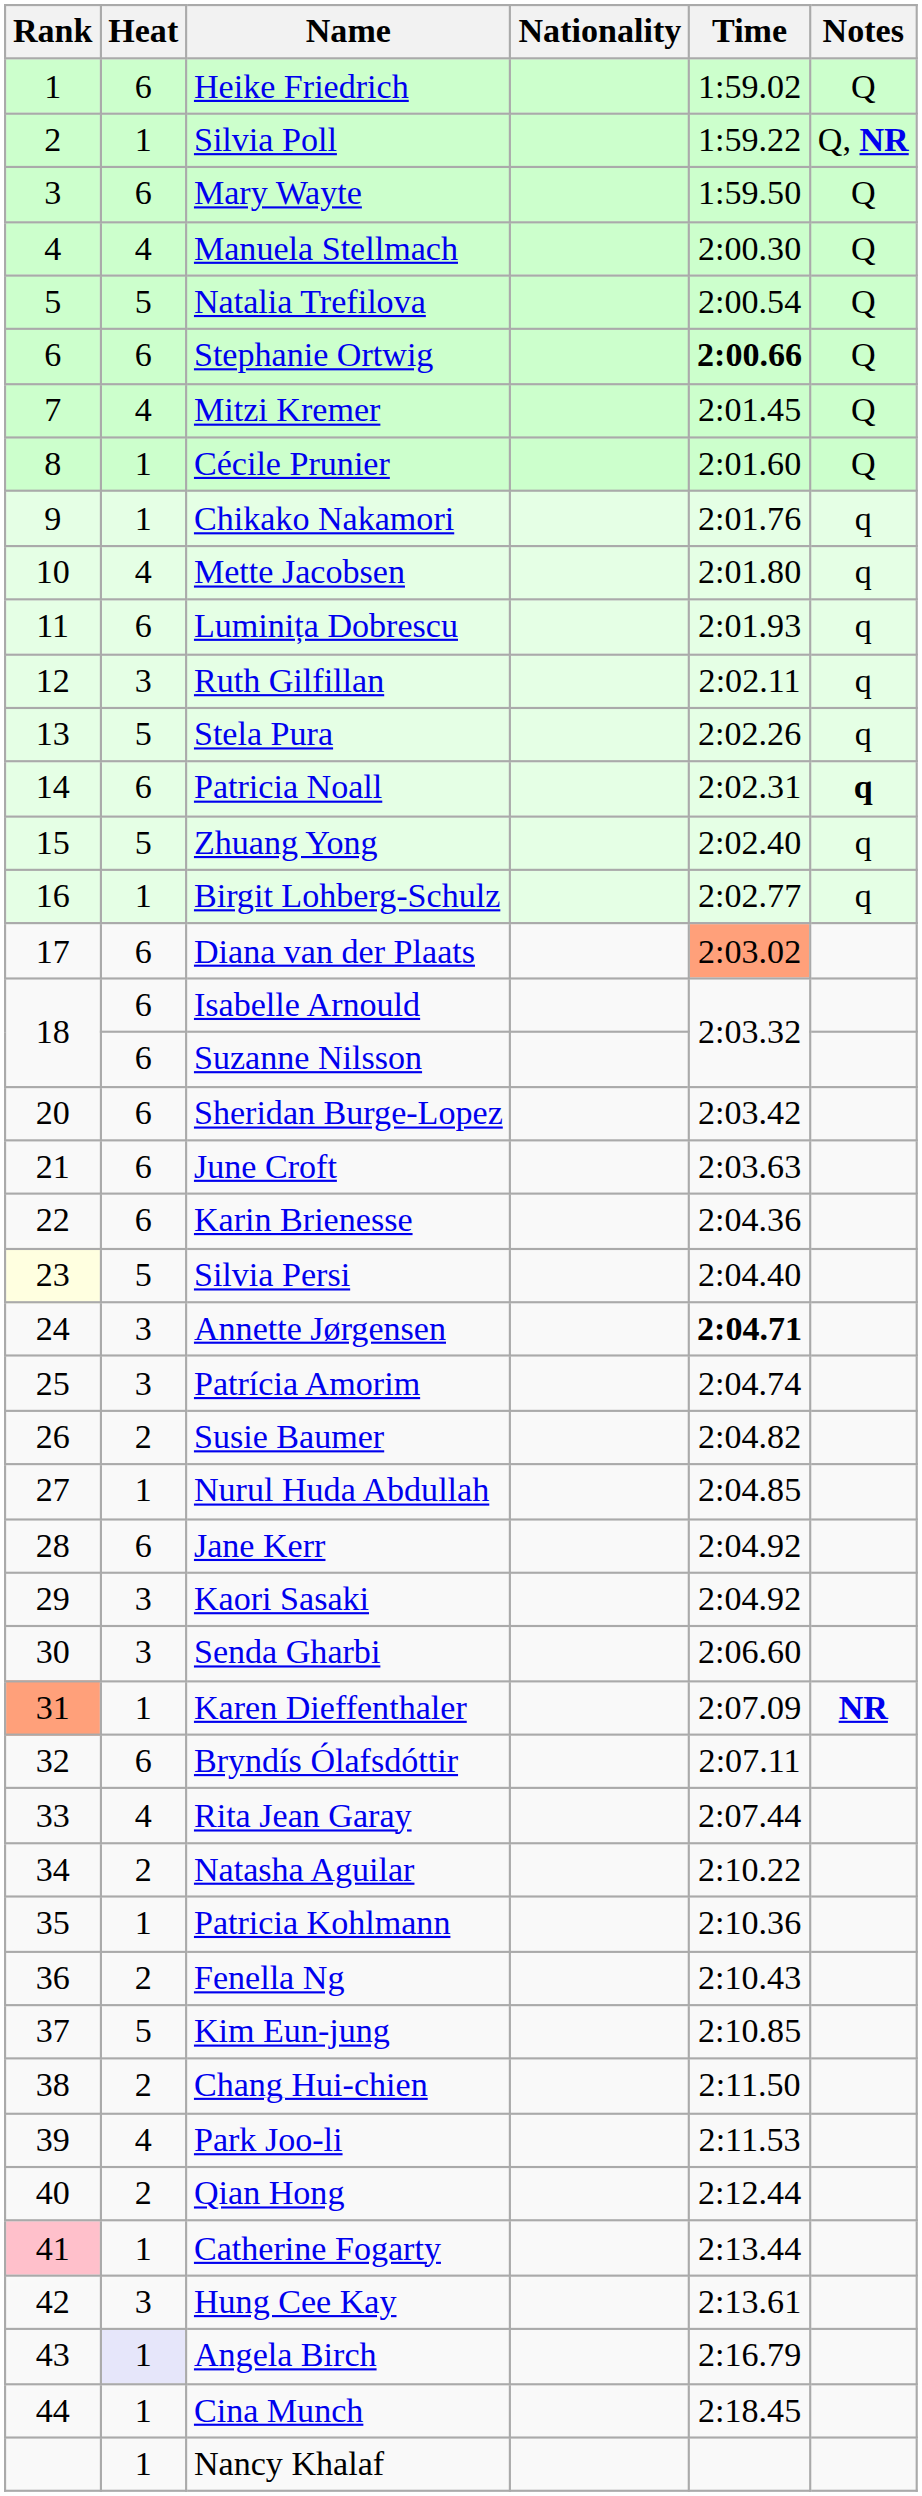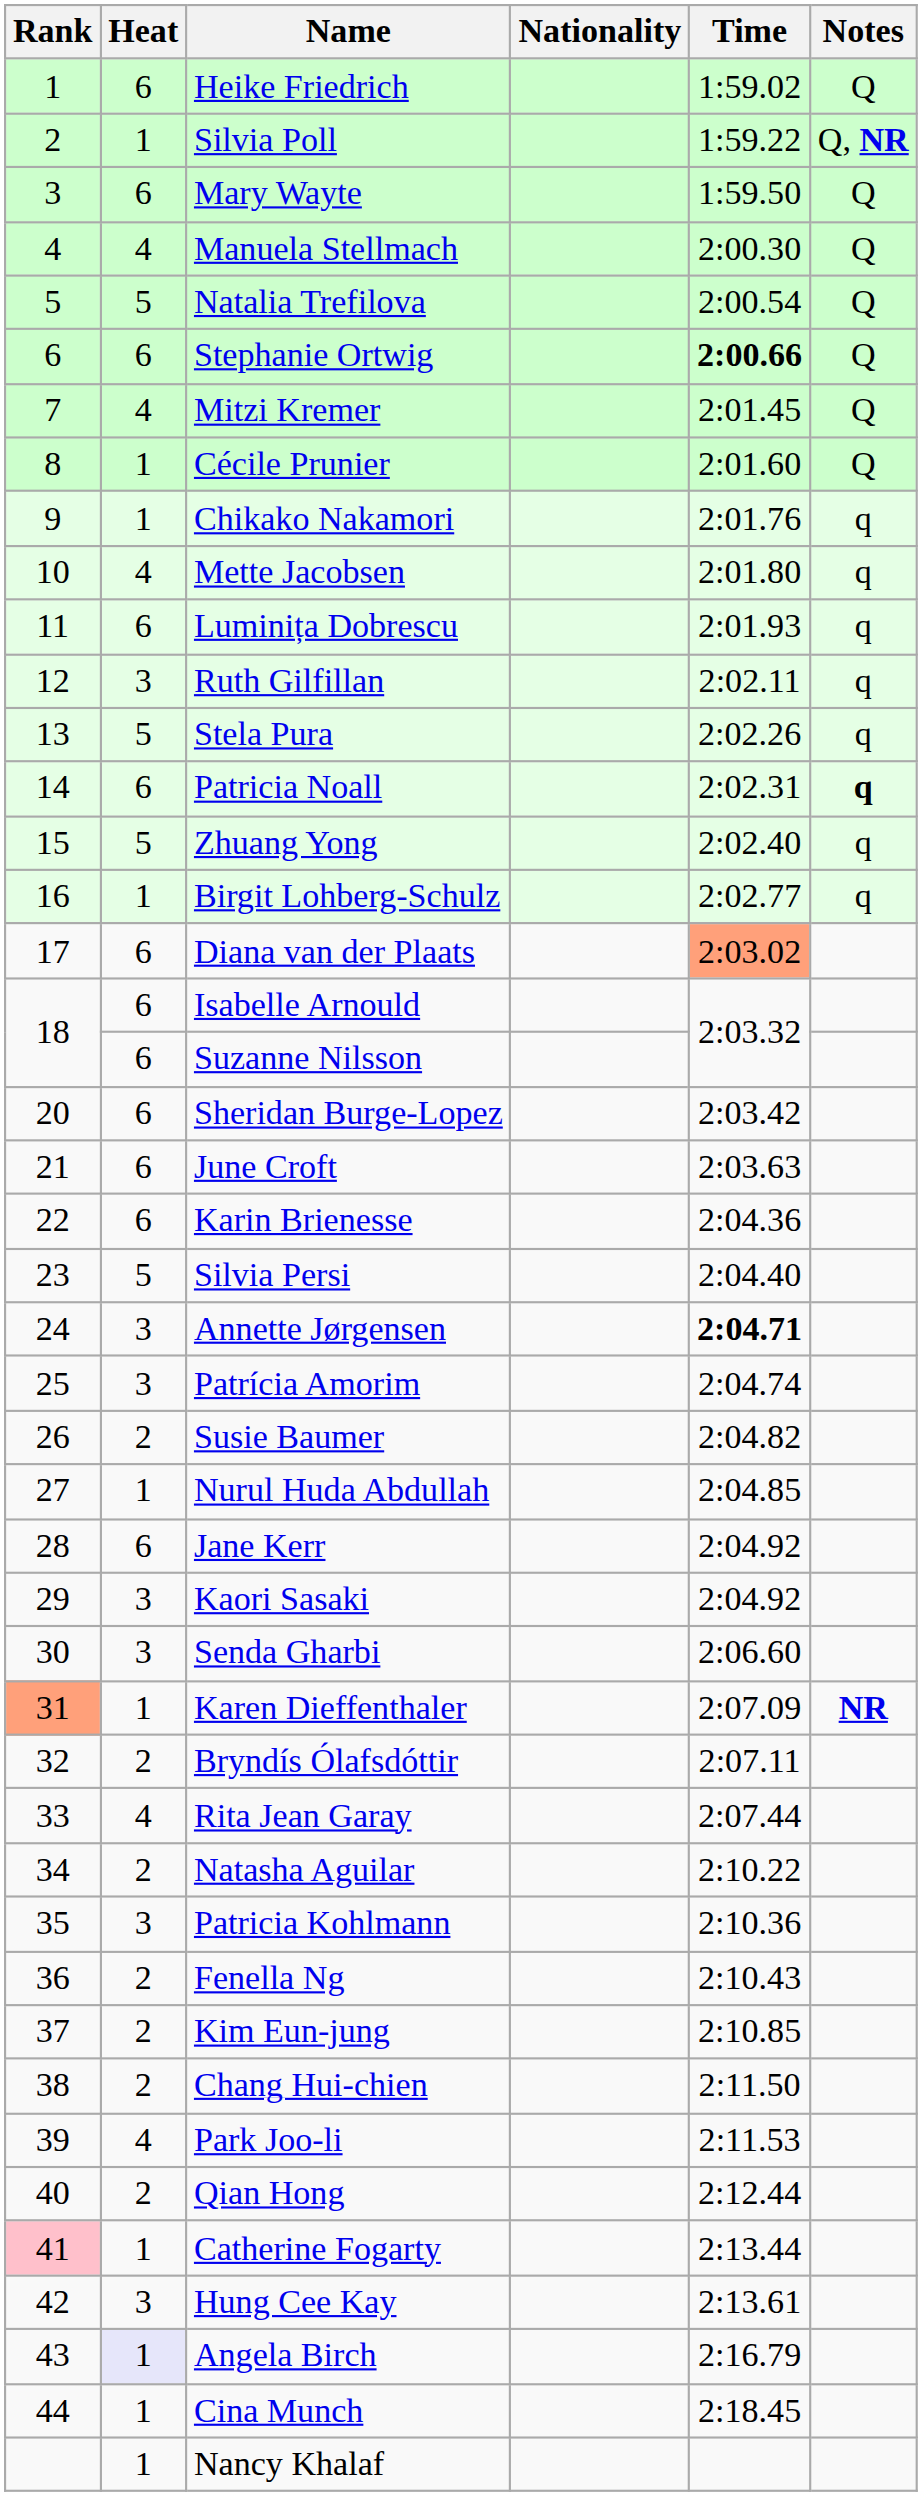Silvia Persi | Rank: lightyellow background -> no background
Bryndís Ólafsdóttir | Heat: 6 -> 2
Patricia Kohlmann | Heat: 1 -> 3
Kim Eun-jung | Heat: 5 -> 2
